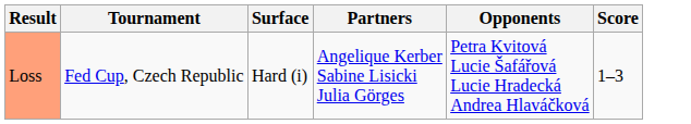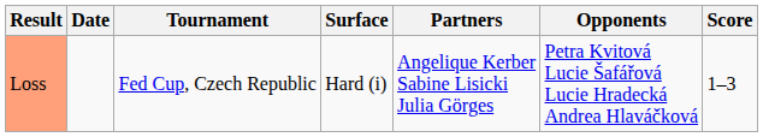+ column: Date
